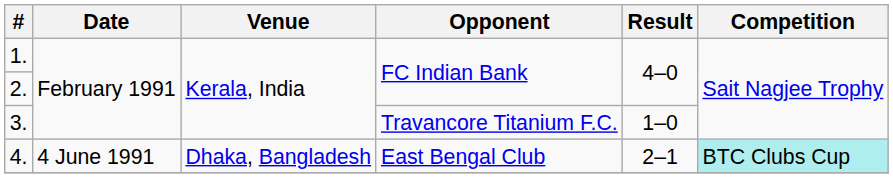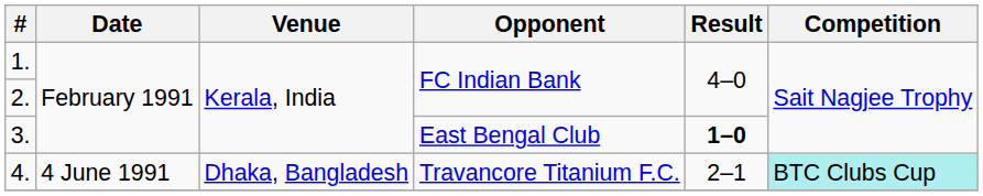3. | Opponent: Travancore Titanium F.C. -> East Bengal Club
3. | Result: normal -> bold
4. | Opponent: East Bengal Club -> Travancore Titanium F.C.
